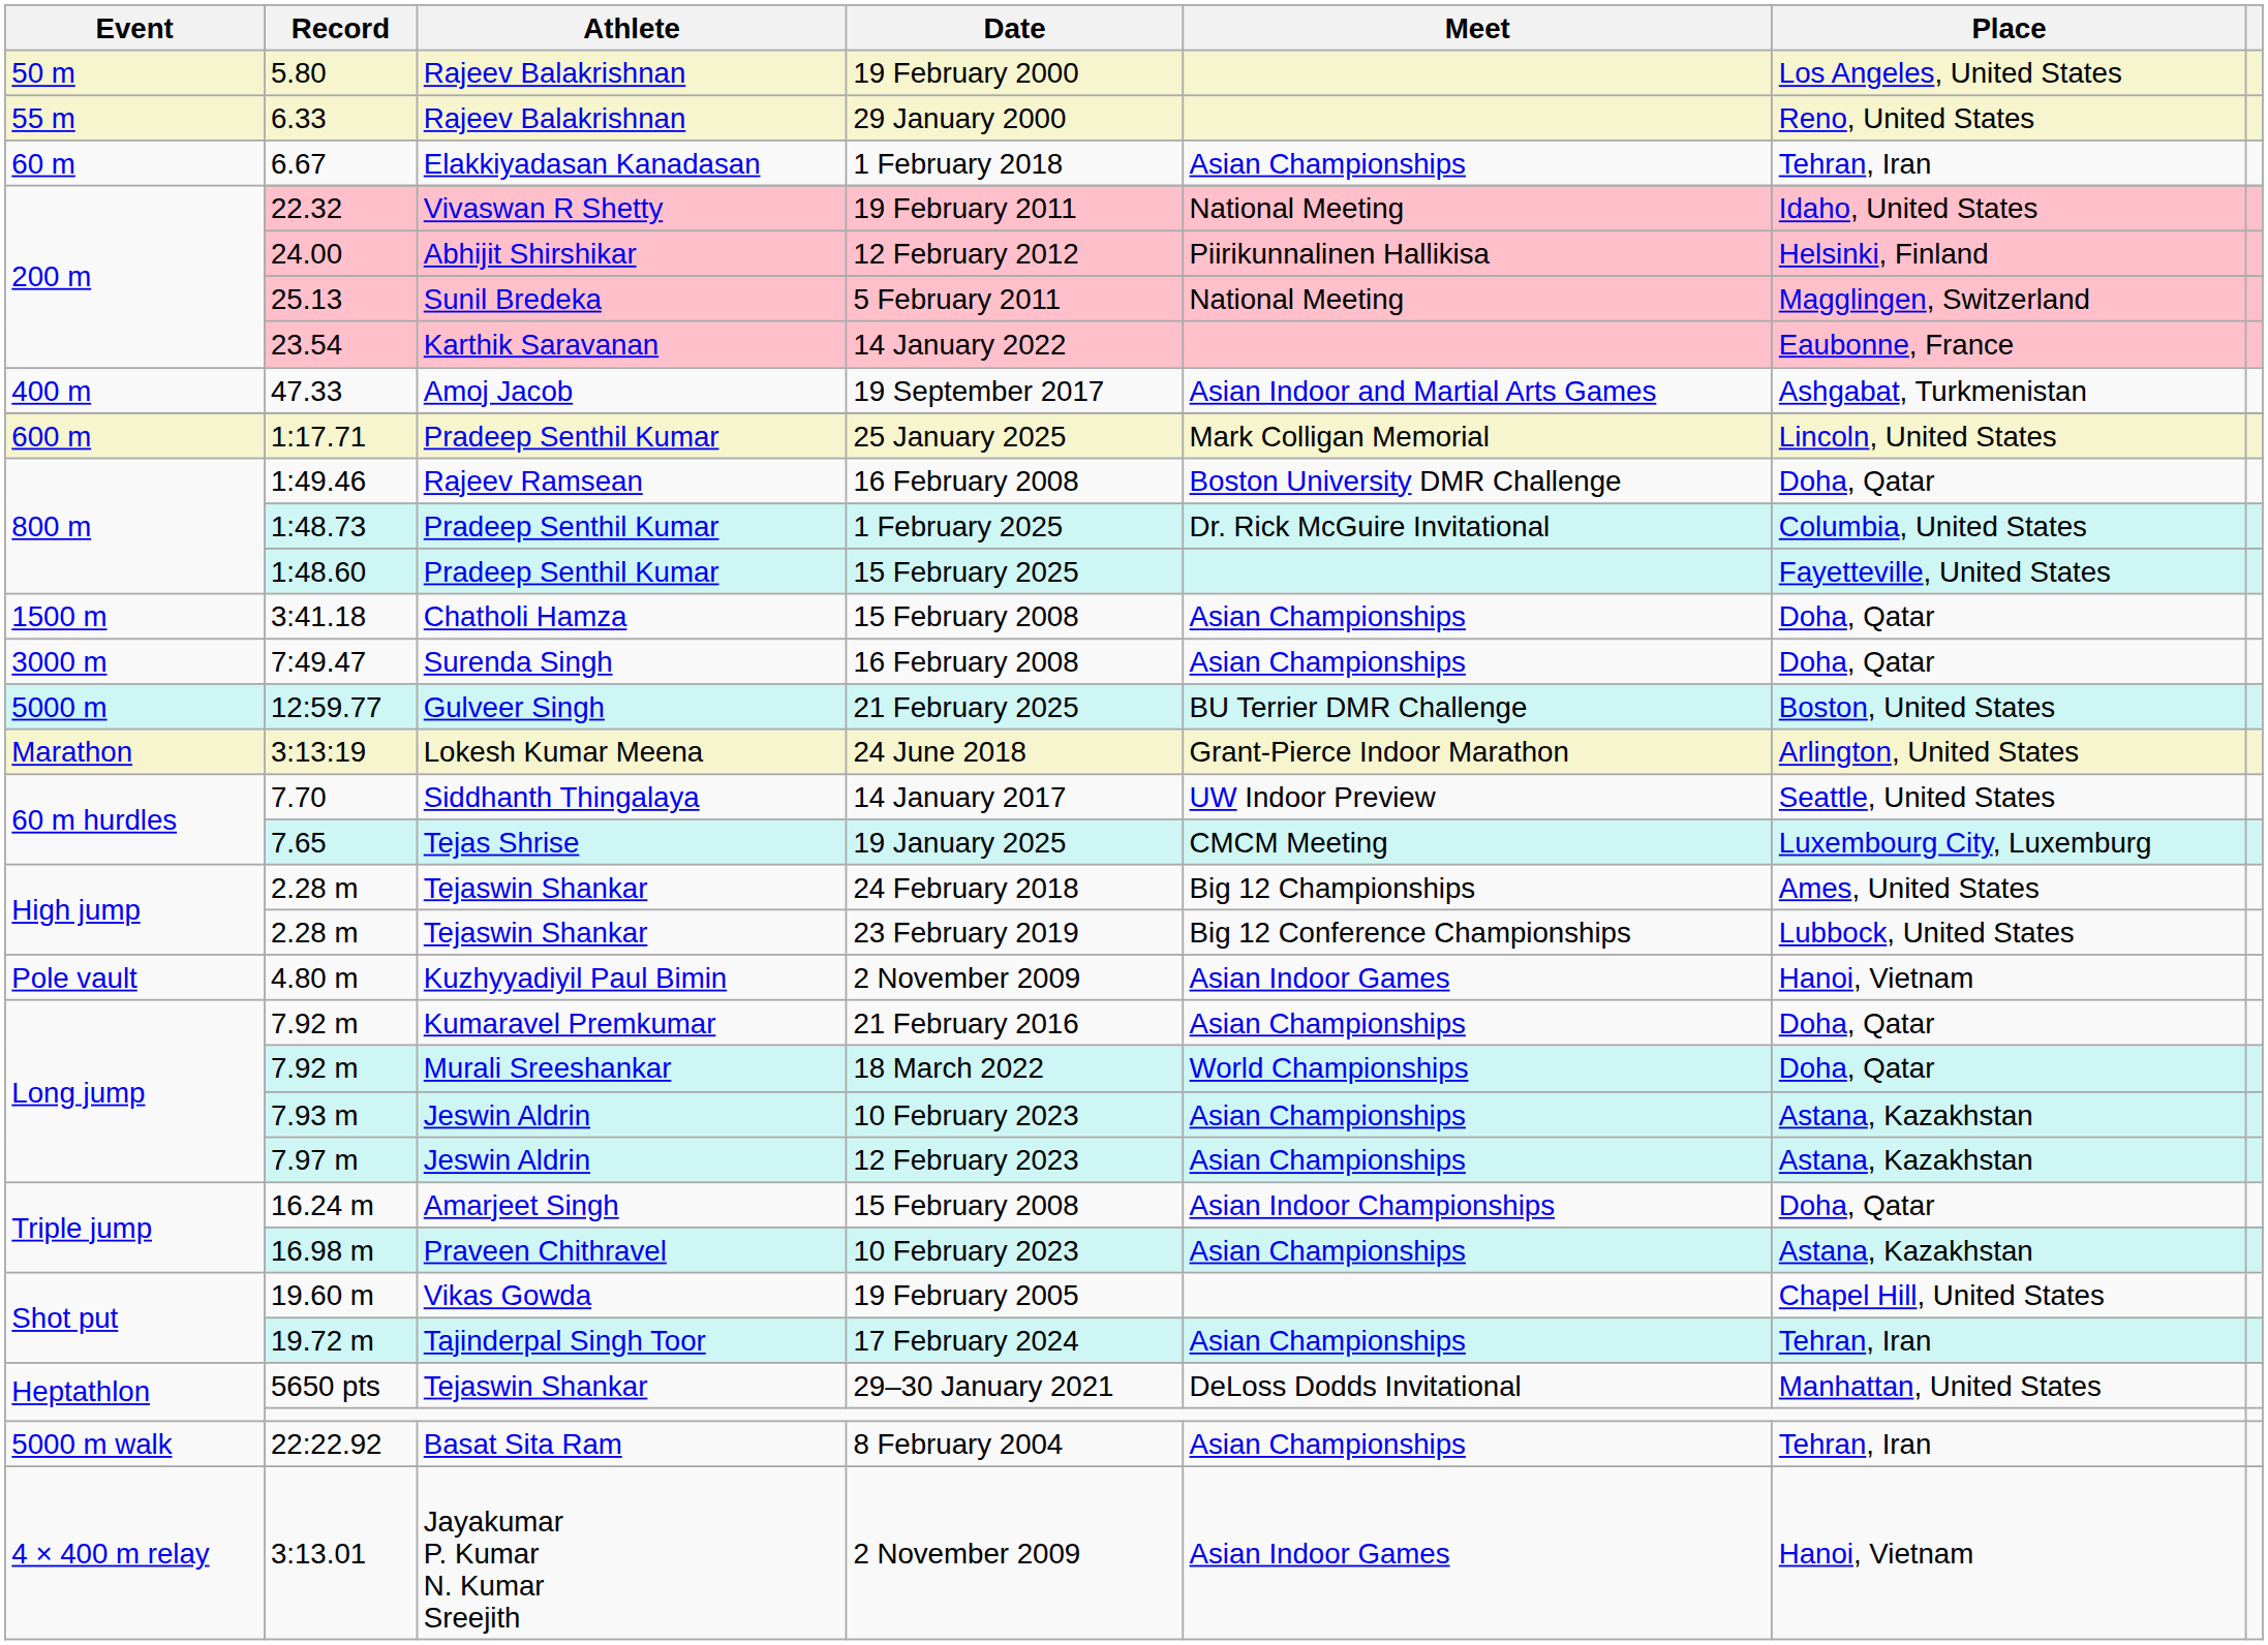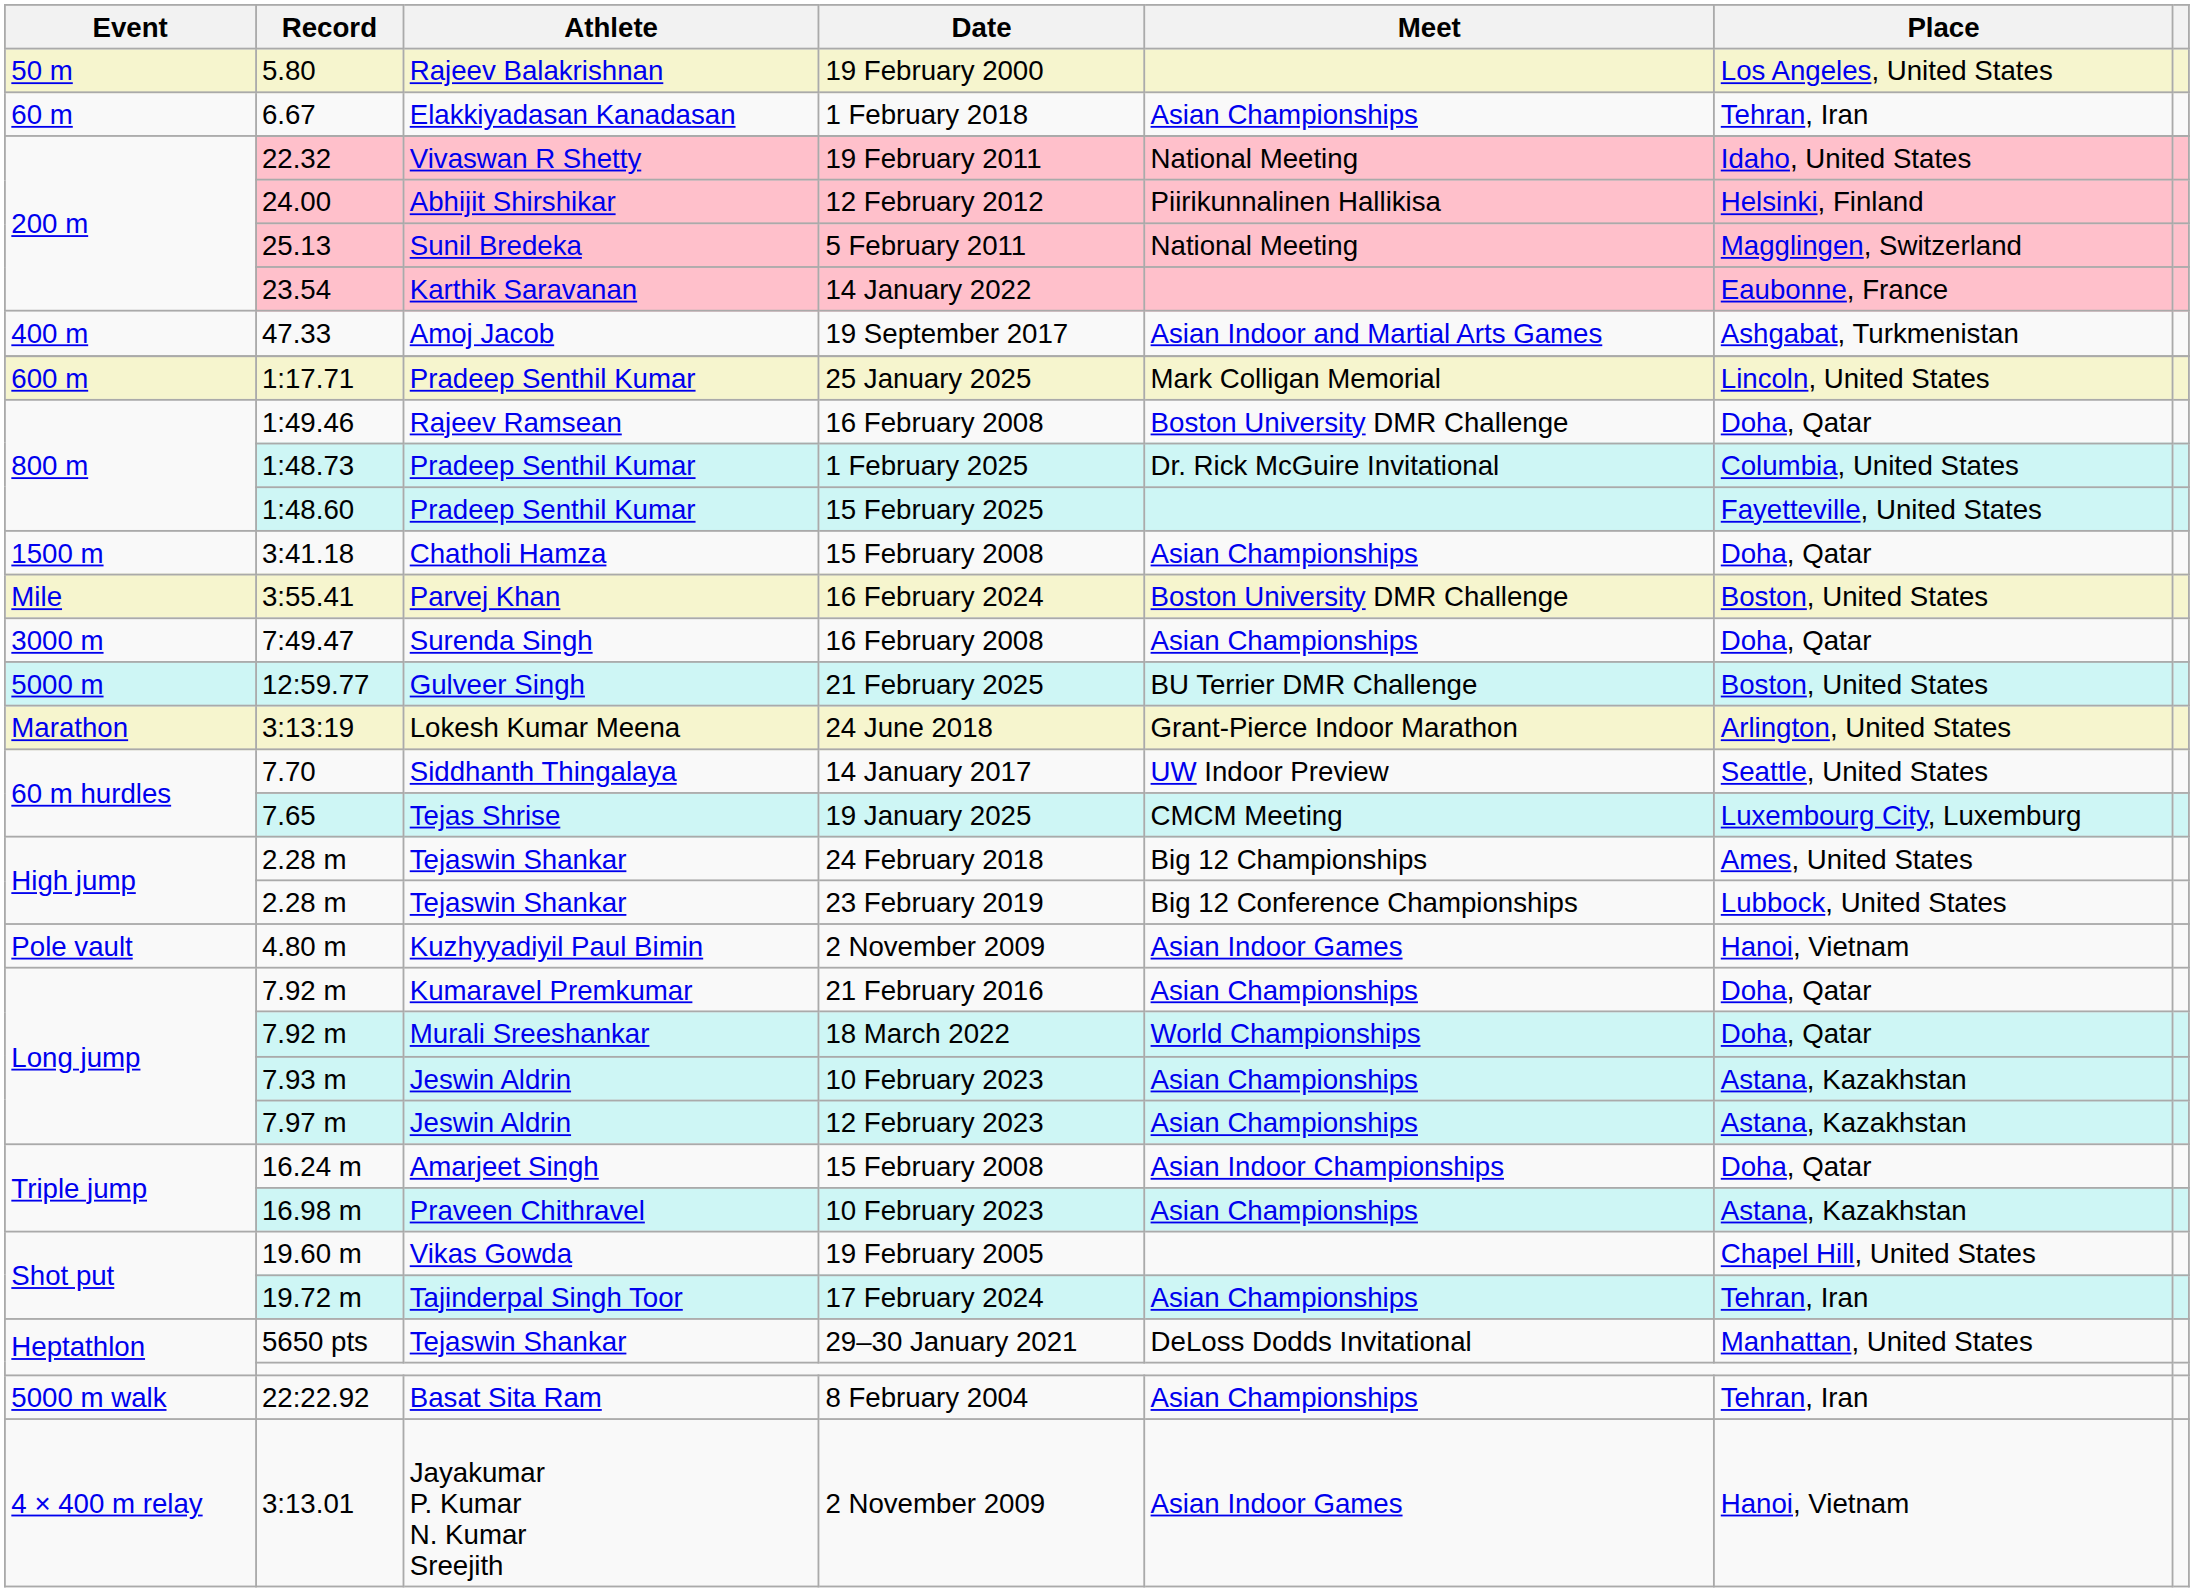- row: 55 m | 6.33 | Rajeev Balakrishnan | 29 January 2000 | Reno, United States
+ row: Mile | 3:55.41 | Parvej Khan | 16 February 2024 | Boston University DMR Challenge | Boston, United States
